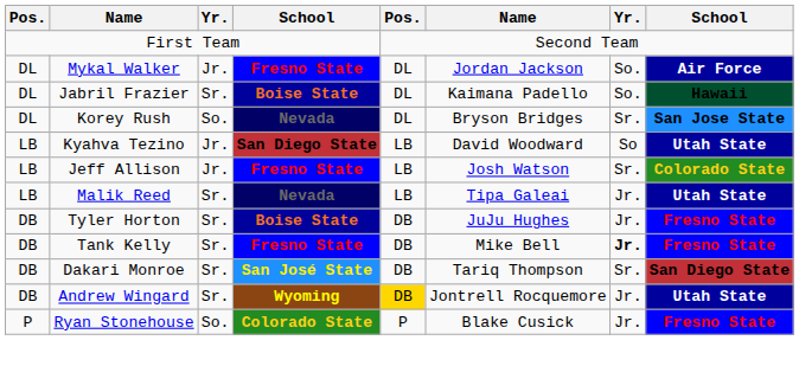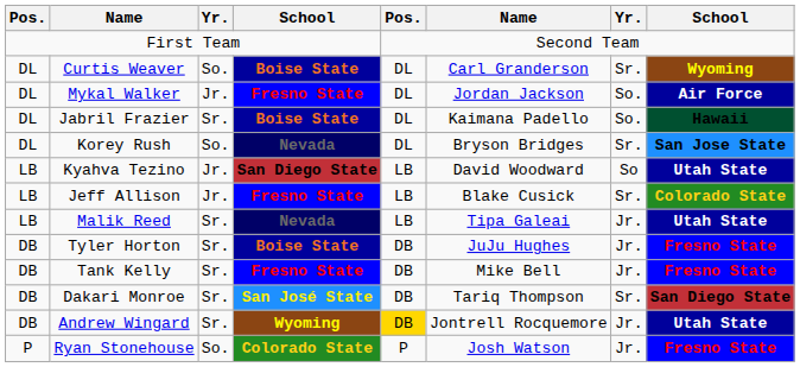+ row: DL | Curtis Weaver | So. | Boise State | DL | Carl Granderson | Sr. | Wyoming
Jeff Allison | column 6: Josh Watson -> Blake Cusick
Tank Kelly | column 7: bold -> normal
Ryan Stonehouse | column 6: Blake Cusick -> Josh Watson
